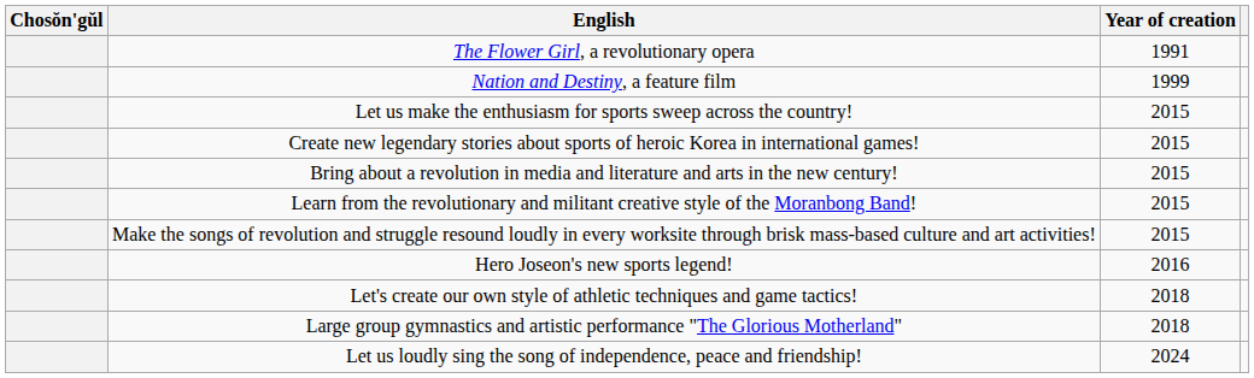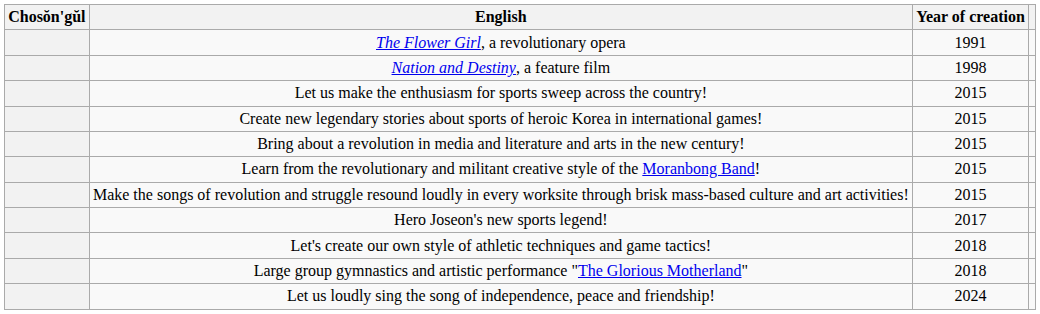Nation and Destiny, a feature film | Year of creation: 1999 -> 1998
Hero Joseon's new sports legend! | Year of creation: 2016 -> 2017
